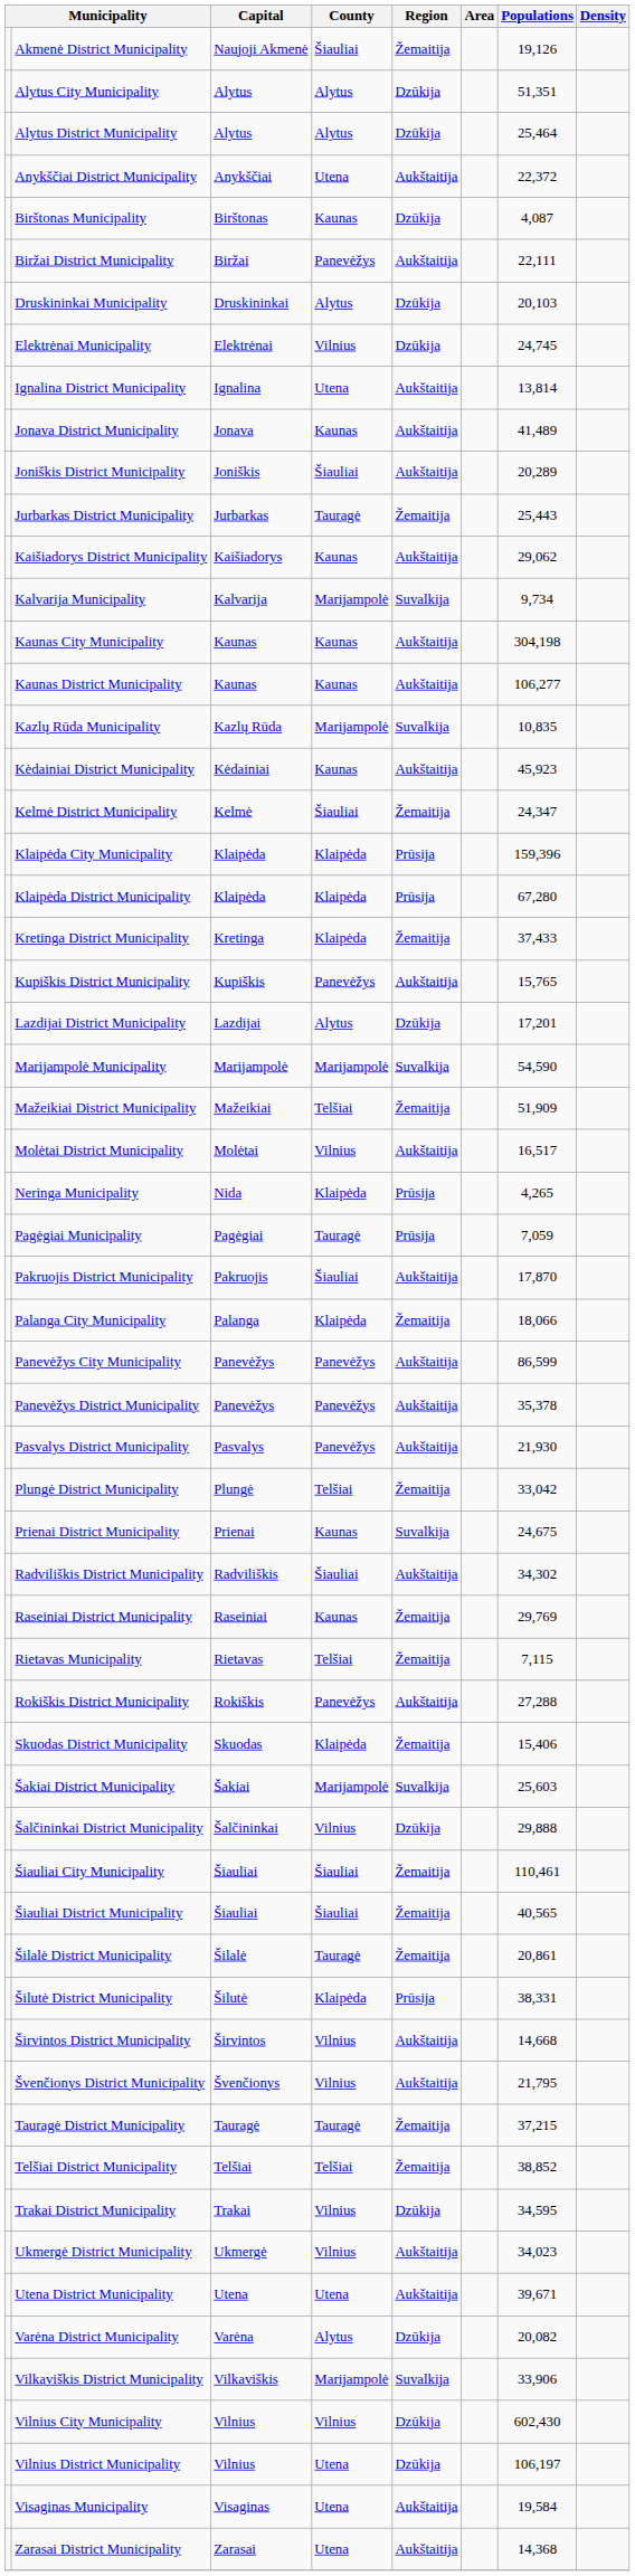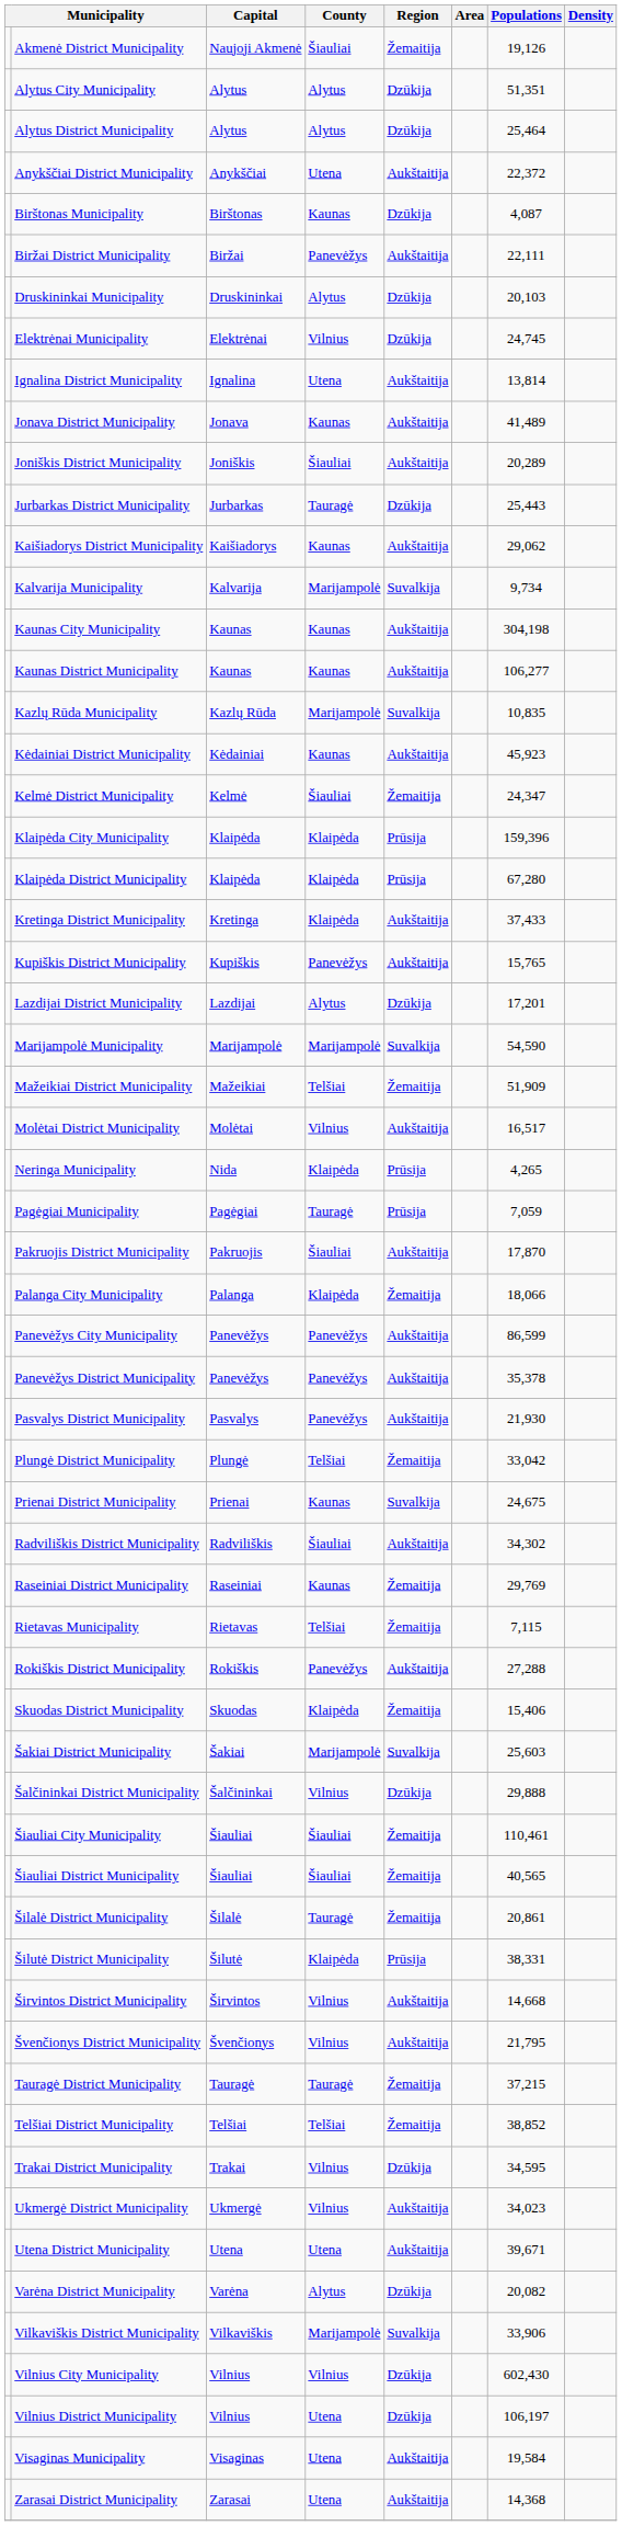Jurbarkas District Municipality | Region: Žemaitija -> Dzūkija
Kretinga District Municipality | Region: Žemaitija -> Aukštaitija
